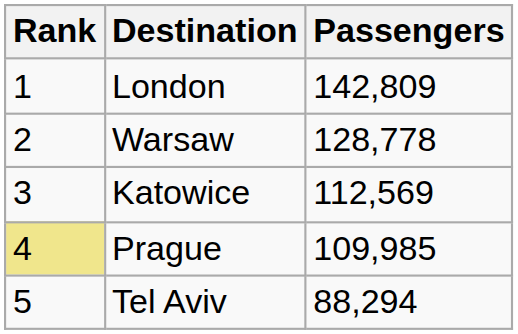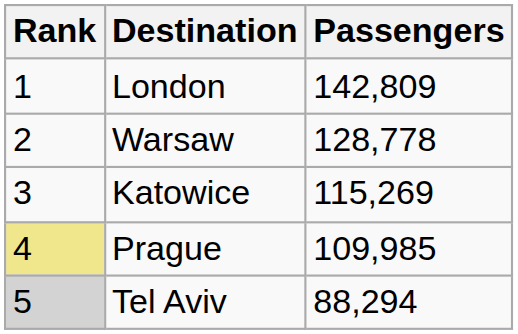Katowice | Passengers: 112,569 -> 115,269
Tel Aviv | Rank: no background -> lightgrey background
